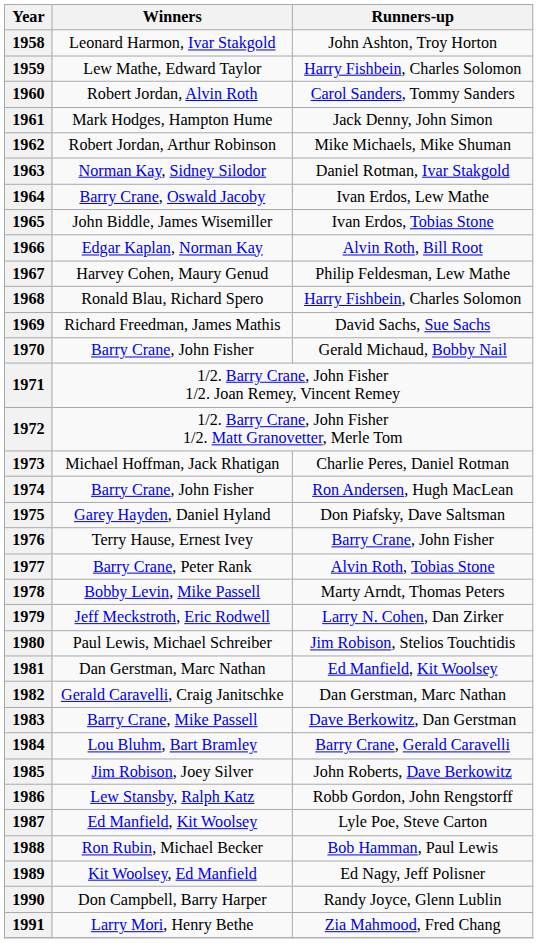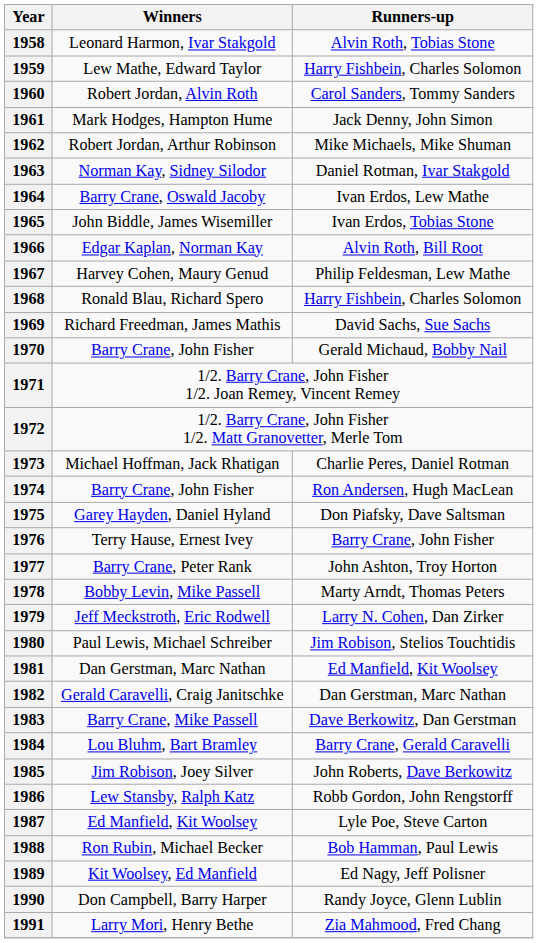1958 | Runners-up: John Ashton, Troy Horton -> Alvin Roth, Tobias Stone
1977 | Runners-up: Alvin Roth, Tobias Stone -> John Ashton, Troy Horton
